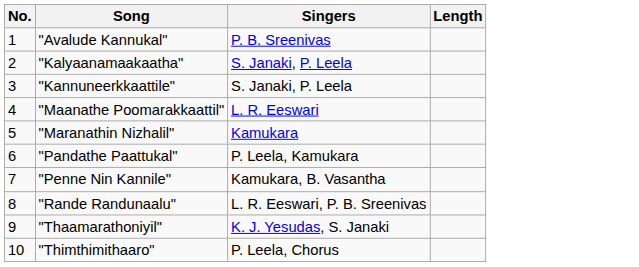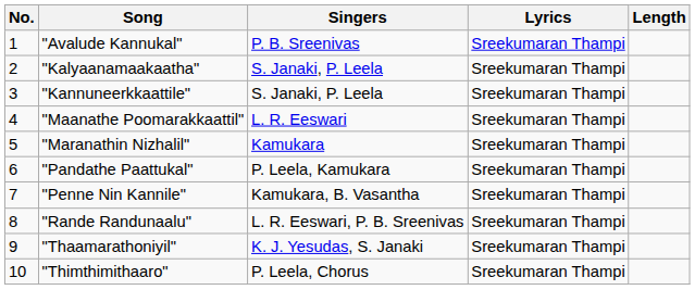+ column: Lyrics | Sreekumaran Thampi | Sreekumaran Thampi | Sreekumaran Thampi | Sreekumaran Thampi | Sreekumaran Thampi | Sreekumaran Thampi | Sreekumaran Thampi | Sreekumaran Thampi | Sreekumaran Thampi | Sreekumaran Thampi
